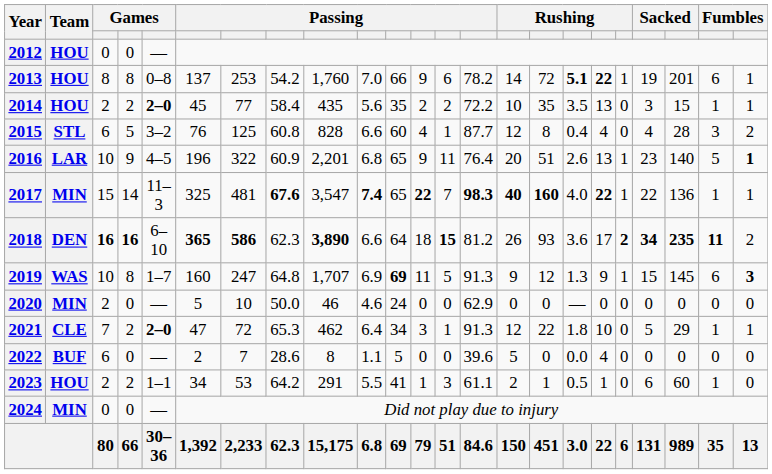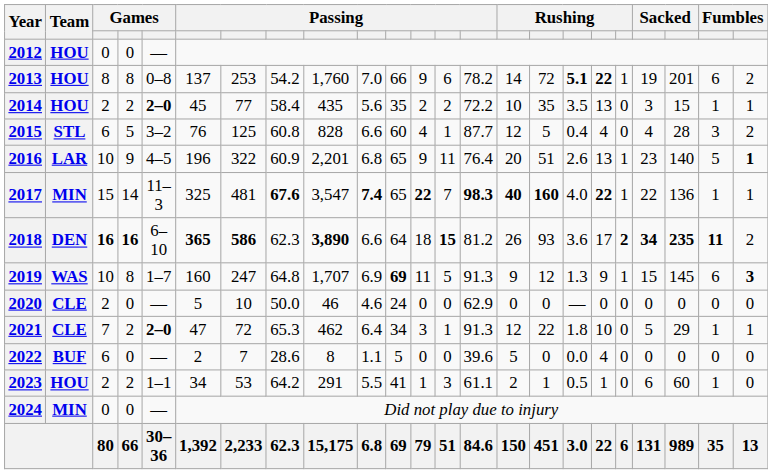2013 | column 23: 1 -> 2
2015 | column 16: 8 -> 5
2020 | Team: MIN -> CLE
